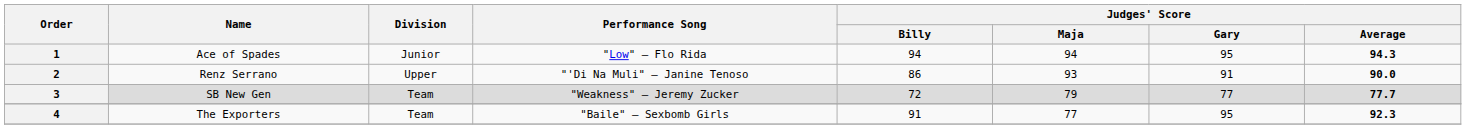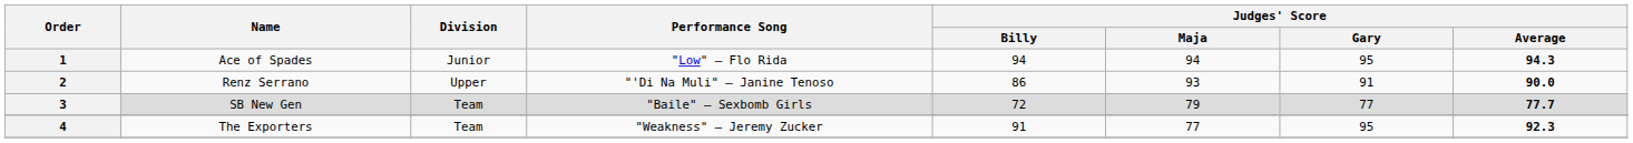3 | Performance Song: "Weakness" – Jeremy Zucker -> "Baile" – Sexbomb Girls
4 | Performance Song: "Baile" – Sexbomb Girls -> "Weakness" – Jeremy Zucker
